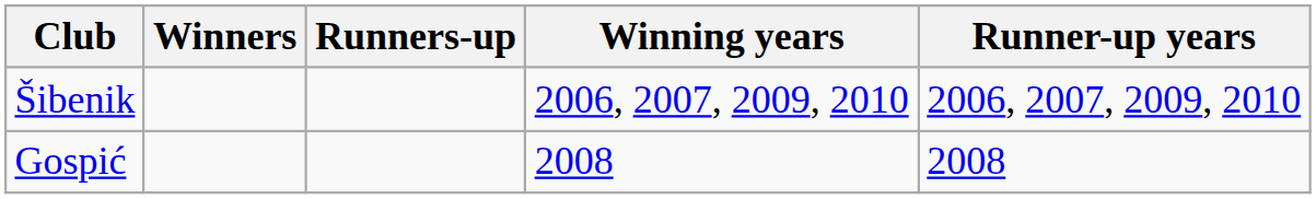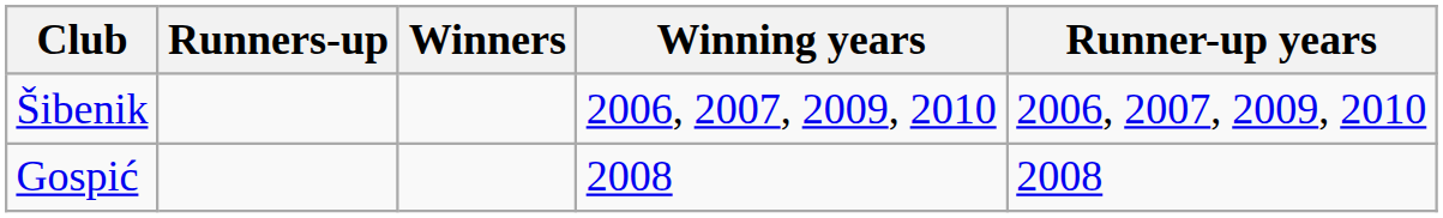columns swapped: Winners <-> Runners-up
